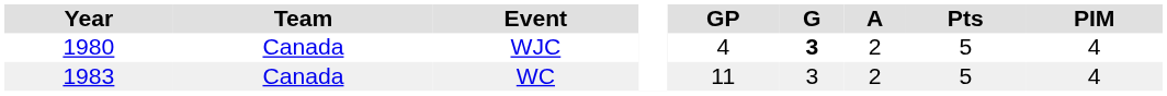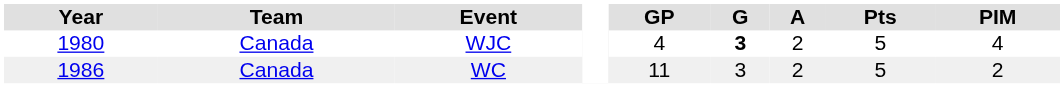WC | Year: 1983 -> 1986
WC | PIM: 4 -> 2
